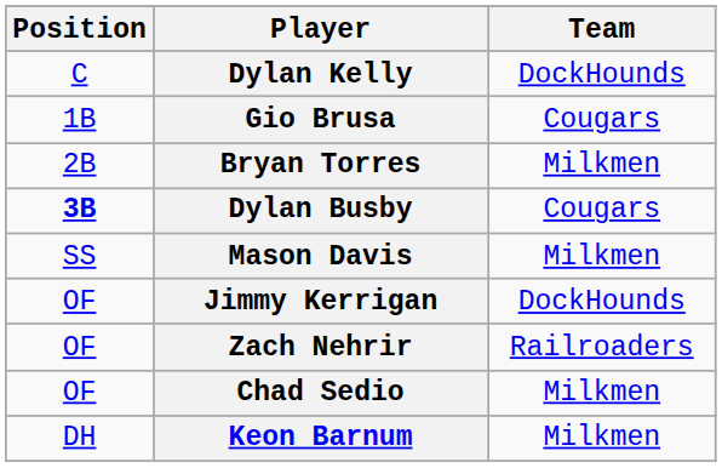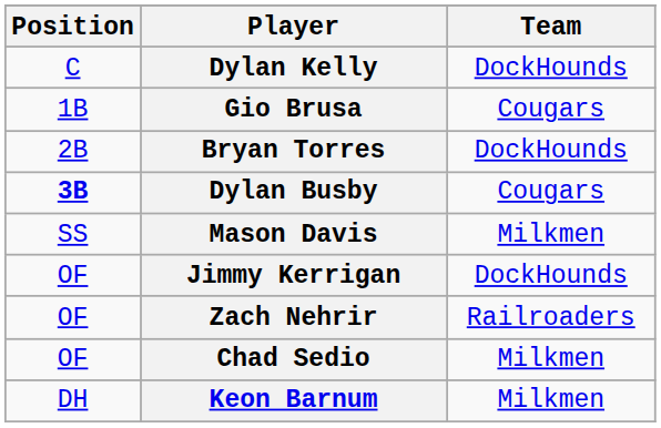Bryan Torres | Team: Milkmen -> DockHounds
